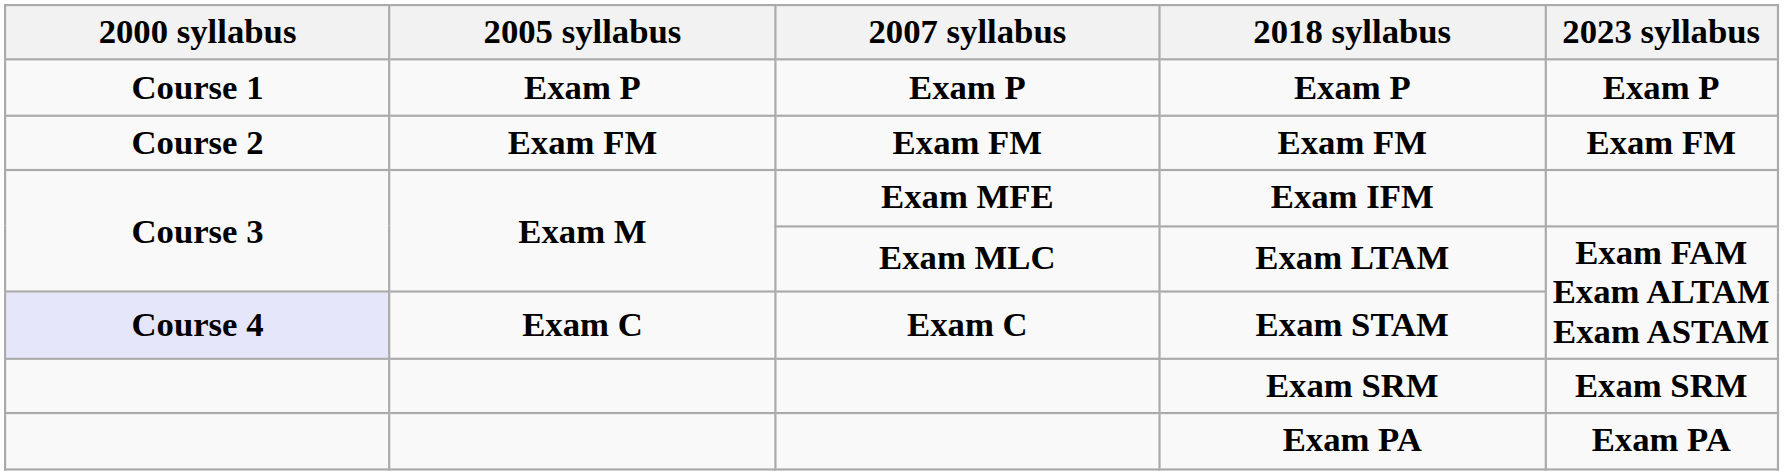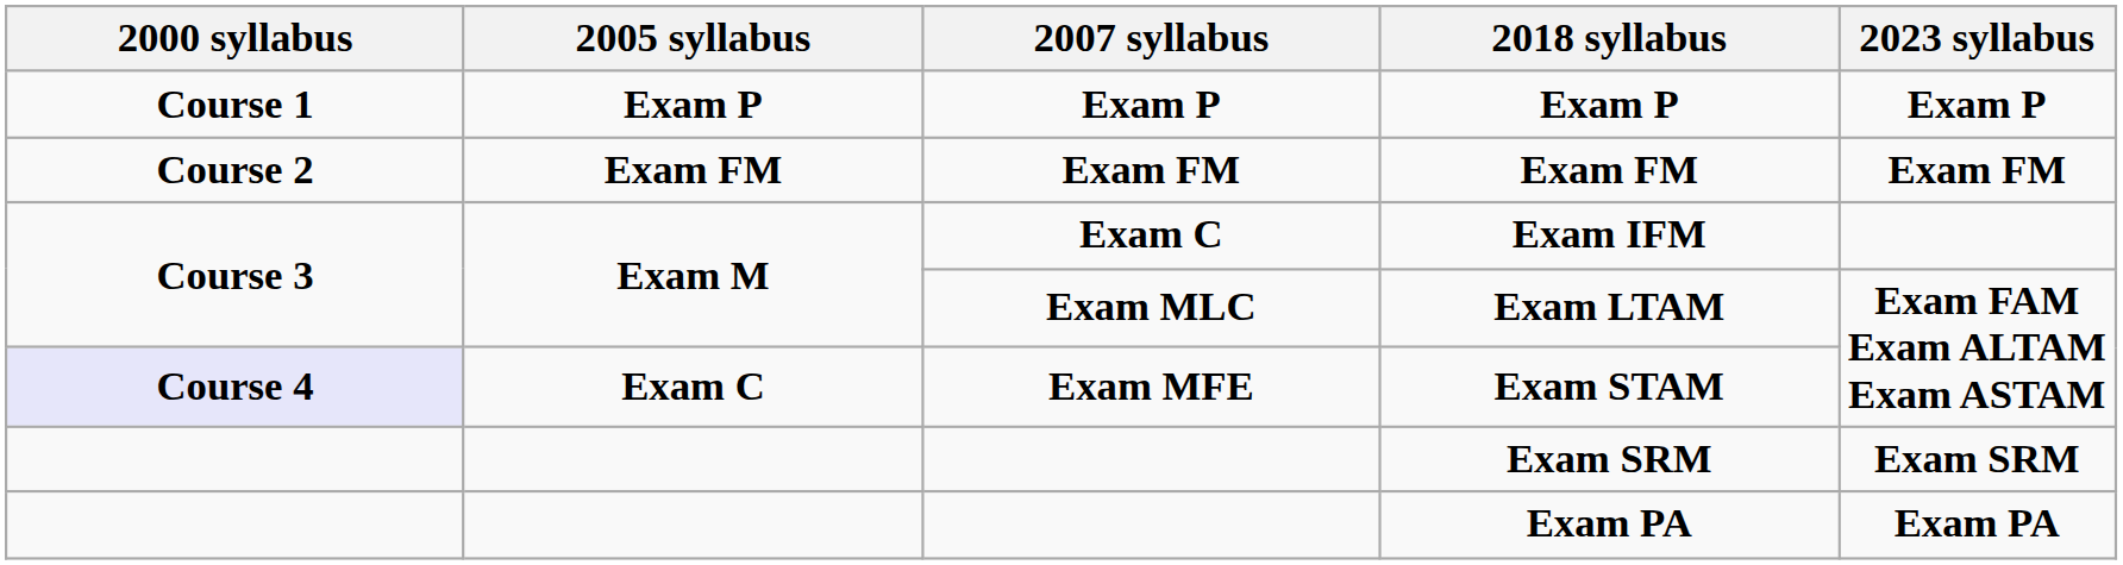Exam IFM | 2007 syllabus: Exam MFE -> Exam C
Exam STAM | 2007 syllabus: Exam C -> Exam MFE
